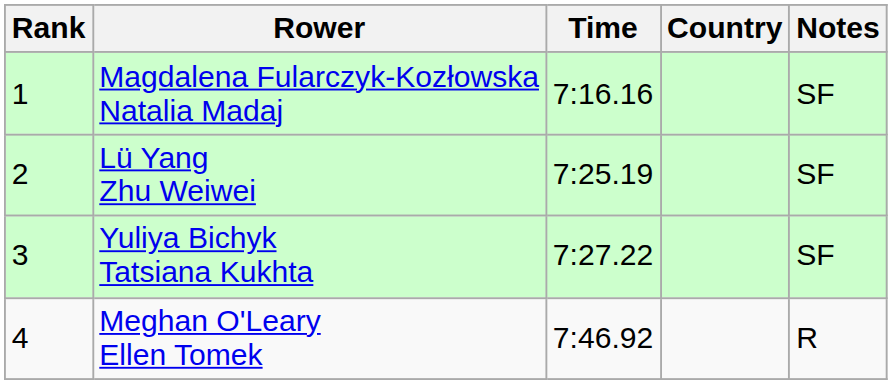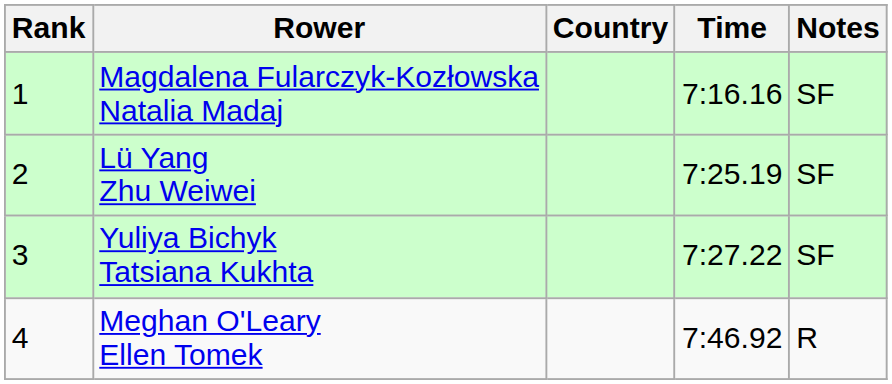columns swapped: Country <-> Time
